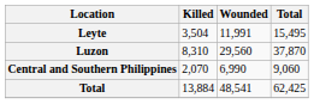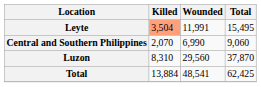Leyte | Killed: no background -> lightsalmon background
rows swapped: Luzon <-> Central and Southern Philippines
